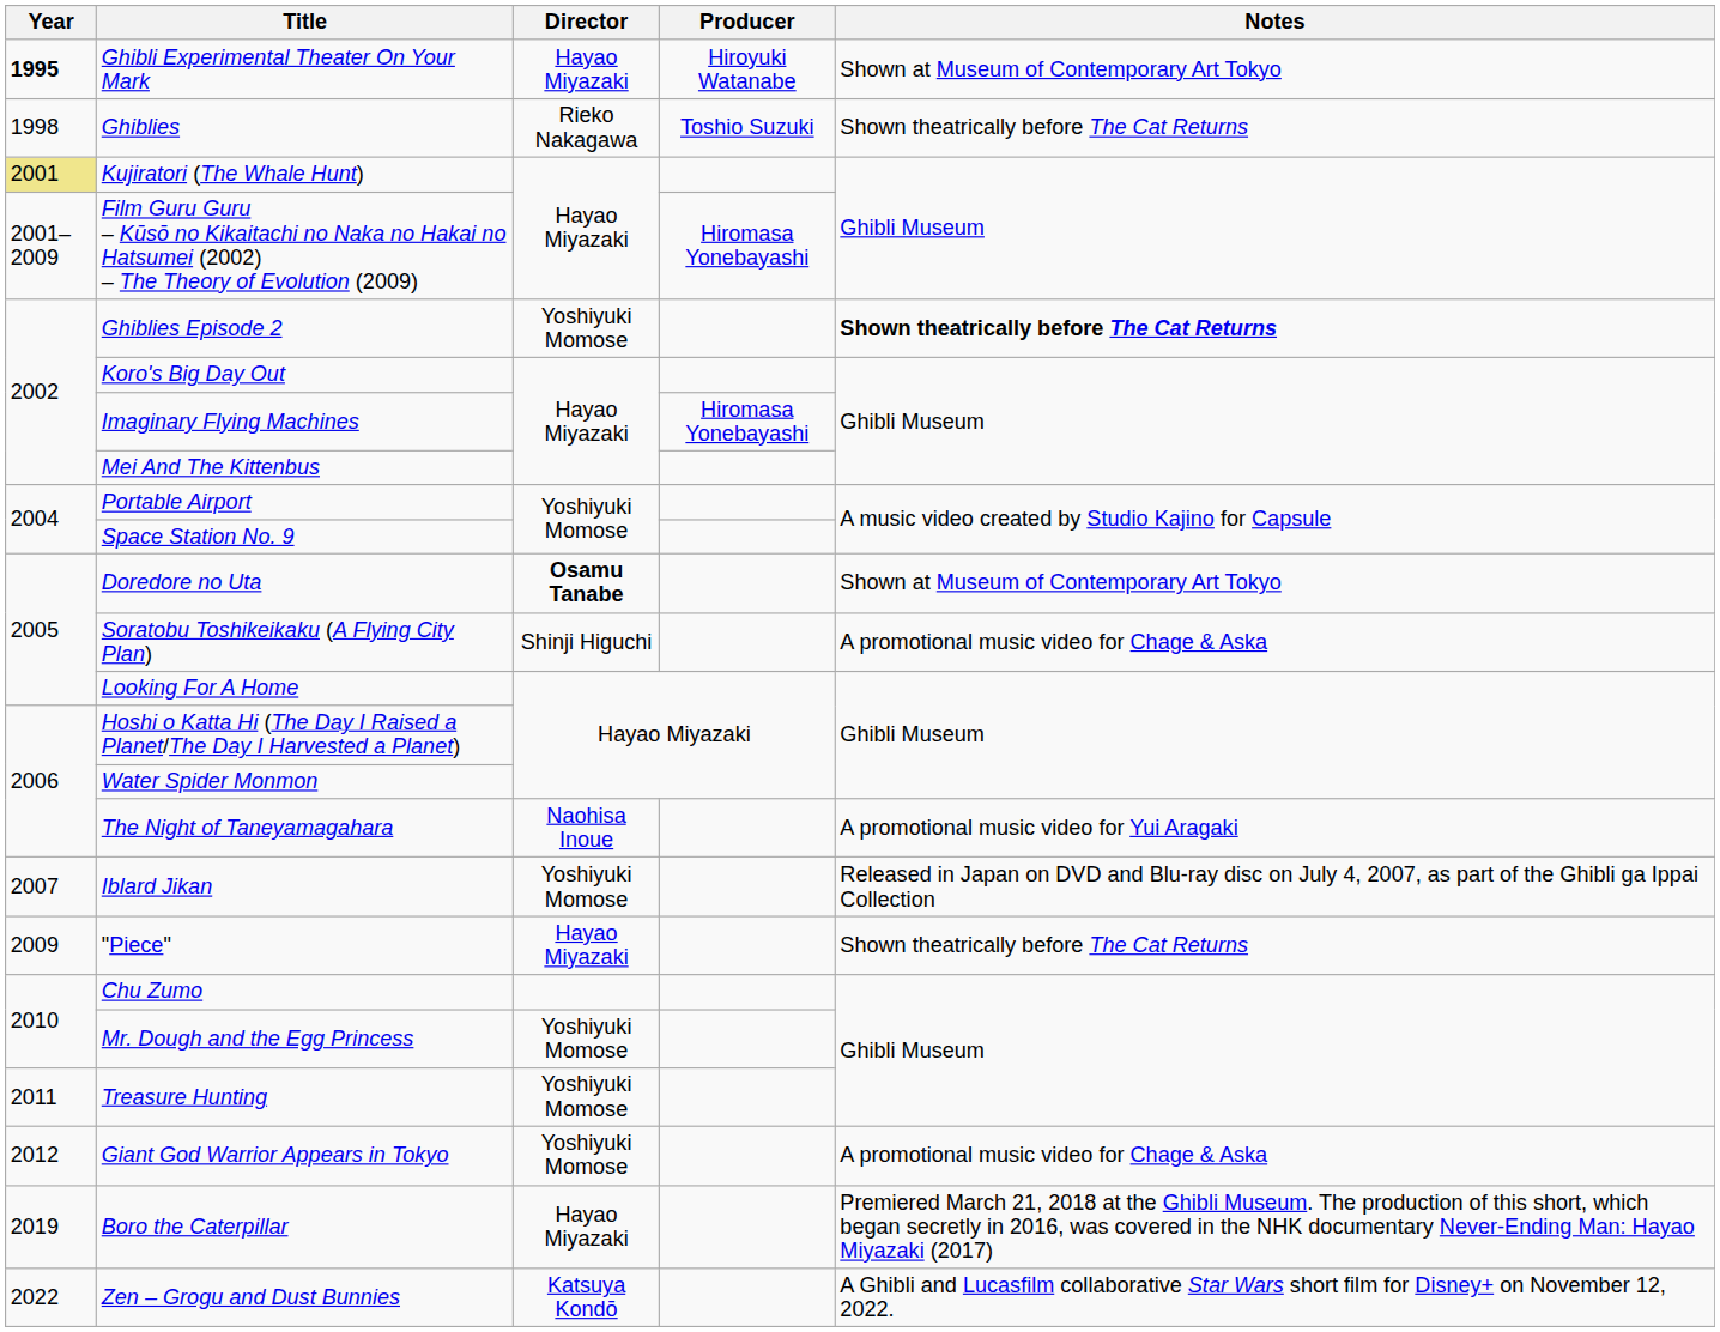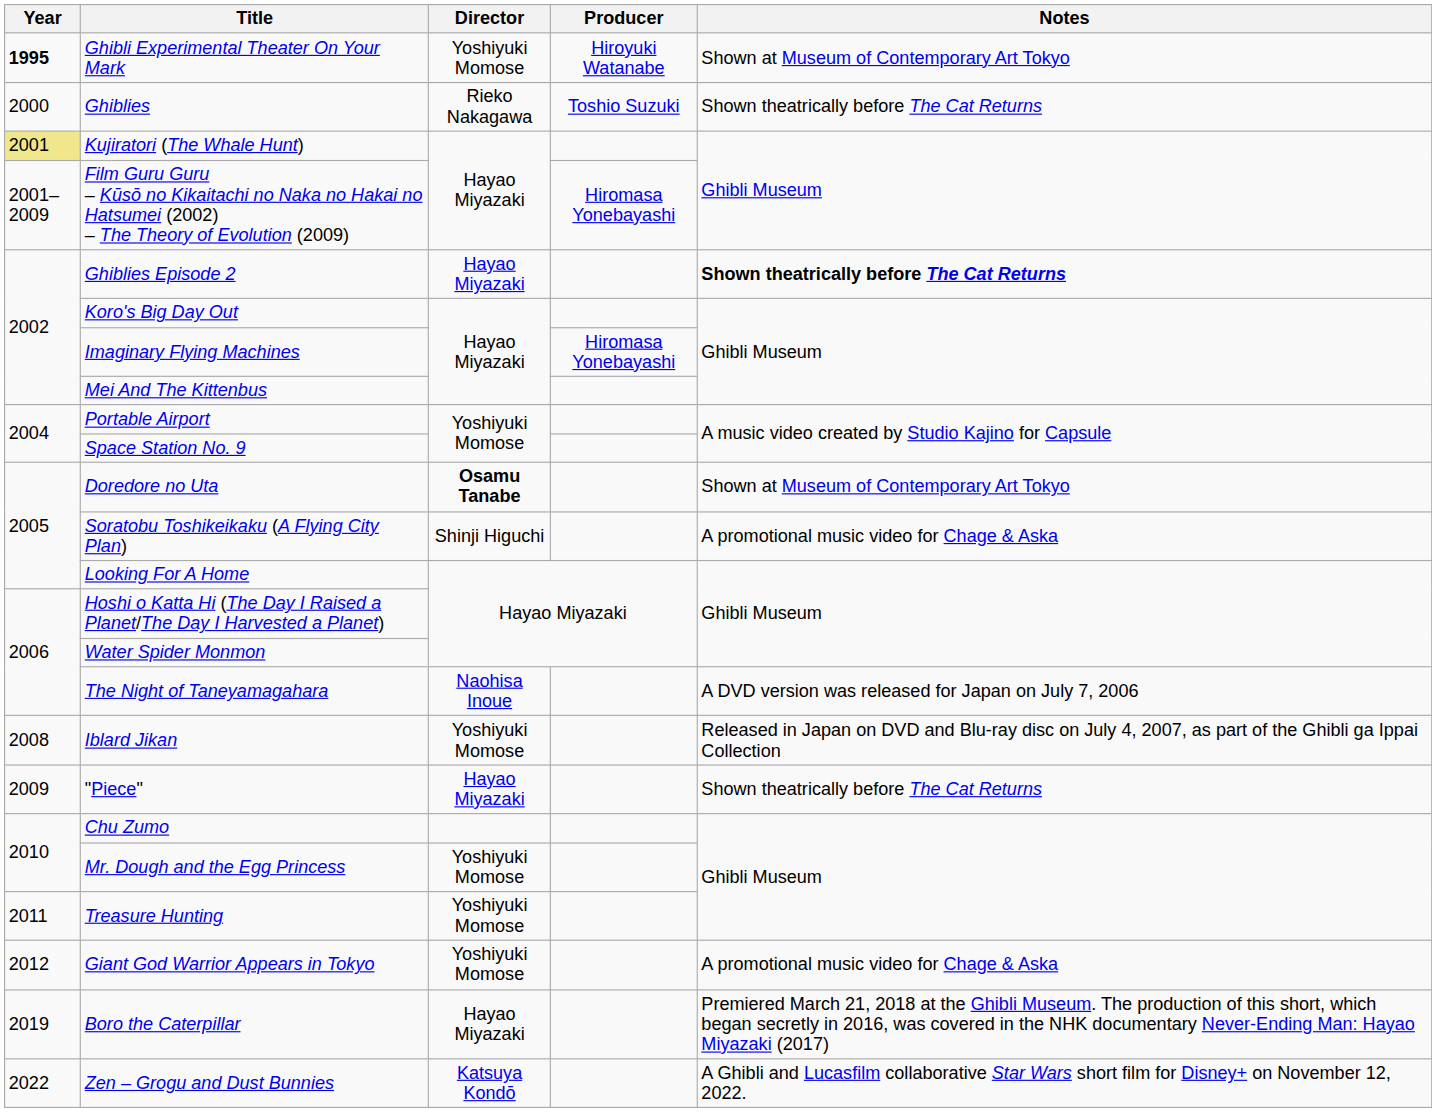Ghibli Experimental Theater On Your Mark | Director: Hayao Miyazaki -> Yoshiyuki Momose
Ghiblies | Year: 1998 -> 2000
Ghiblies Episode 2 | Director: Yoshiyuki Momose -> Hayao Miyazaki
The Night of Taneyamagahara | Notes: A promotional music video for Yui Aragaki -> A DVD version was released for Japan on July 7, 2006
Iblard Jikan | Year: 2007 -> 2008
